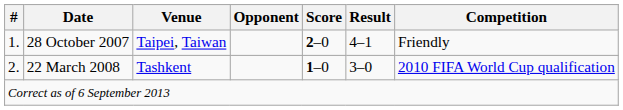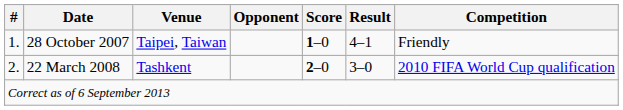28 October 2007 | Score: 2–0 -> 1–0
22 March 2008 | Score: 1–0 -> 2–0
